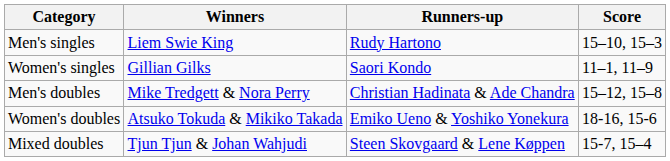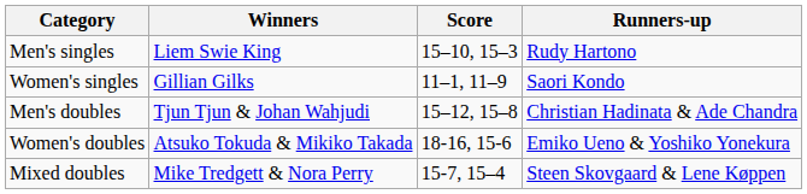columns swapped: Runners-up <-> Score
Men's doubles | Winners: Mike Tredgett & Nora Perry -> Tjun Tjun & Johan Wahjudi
Mixed doubles | Winners: Tjun Tjun & Johan Wahjudi -> Mike Tredgett & Nora Perry
